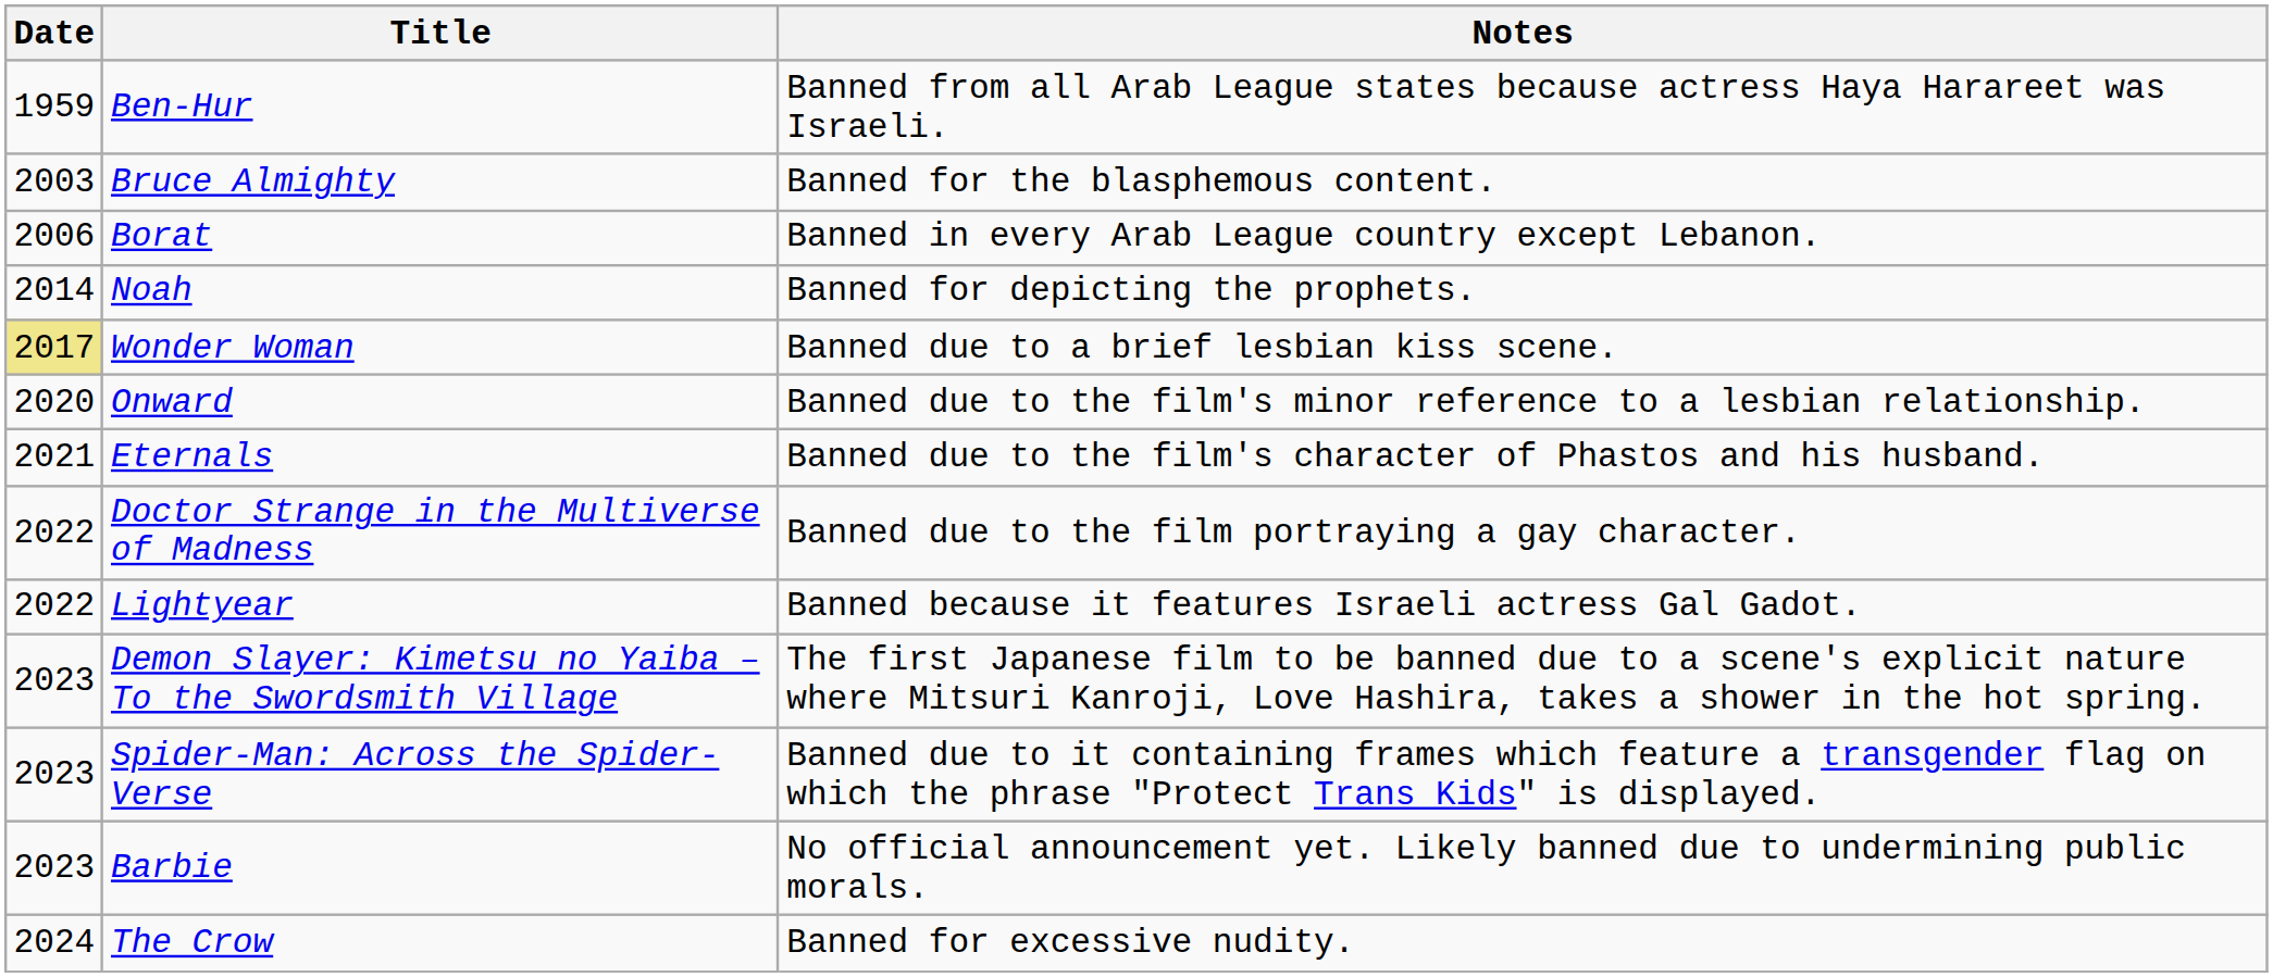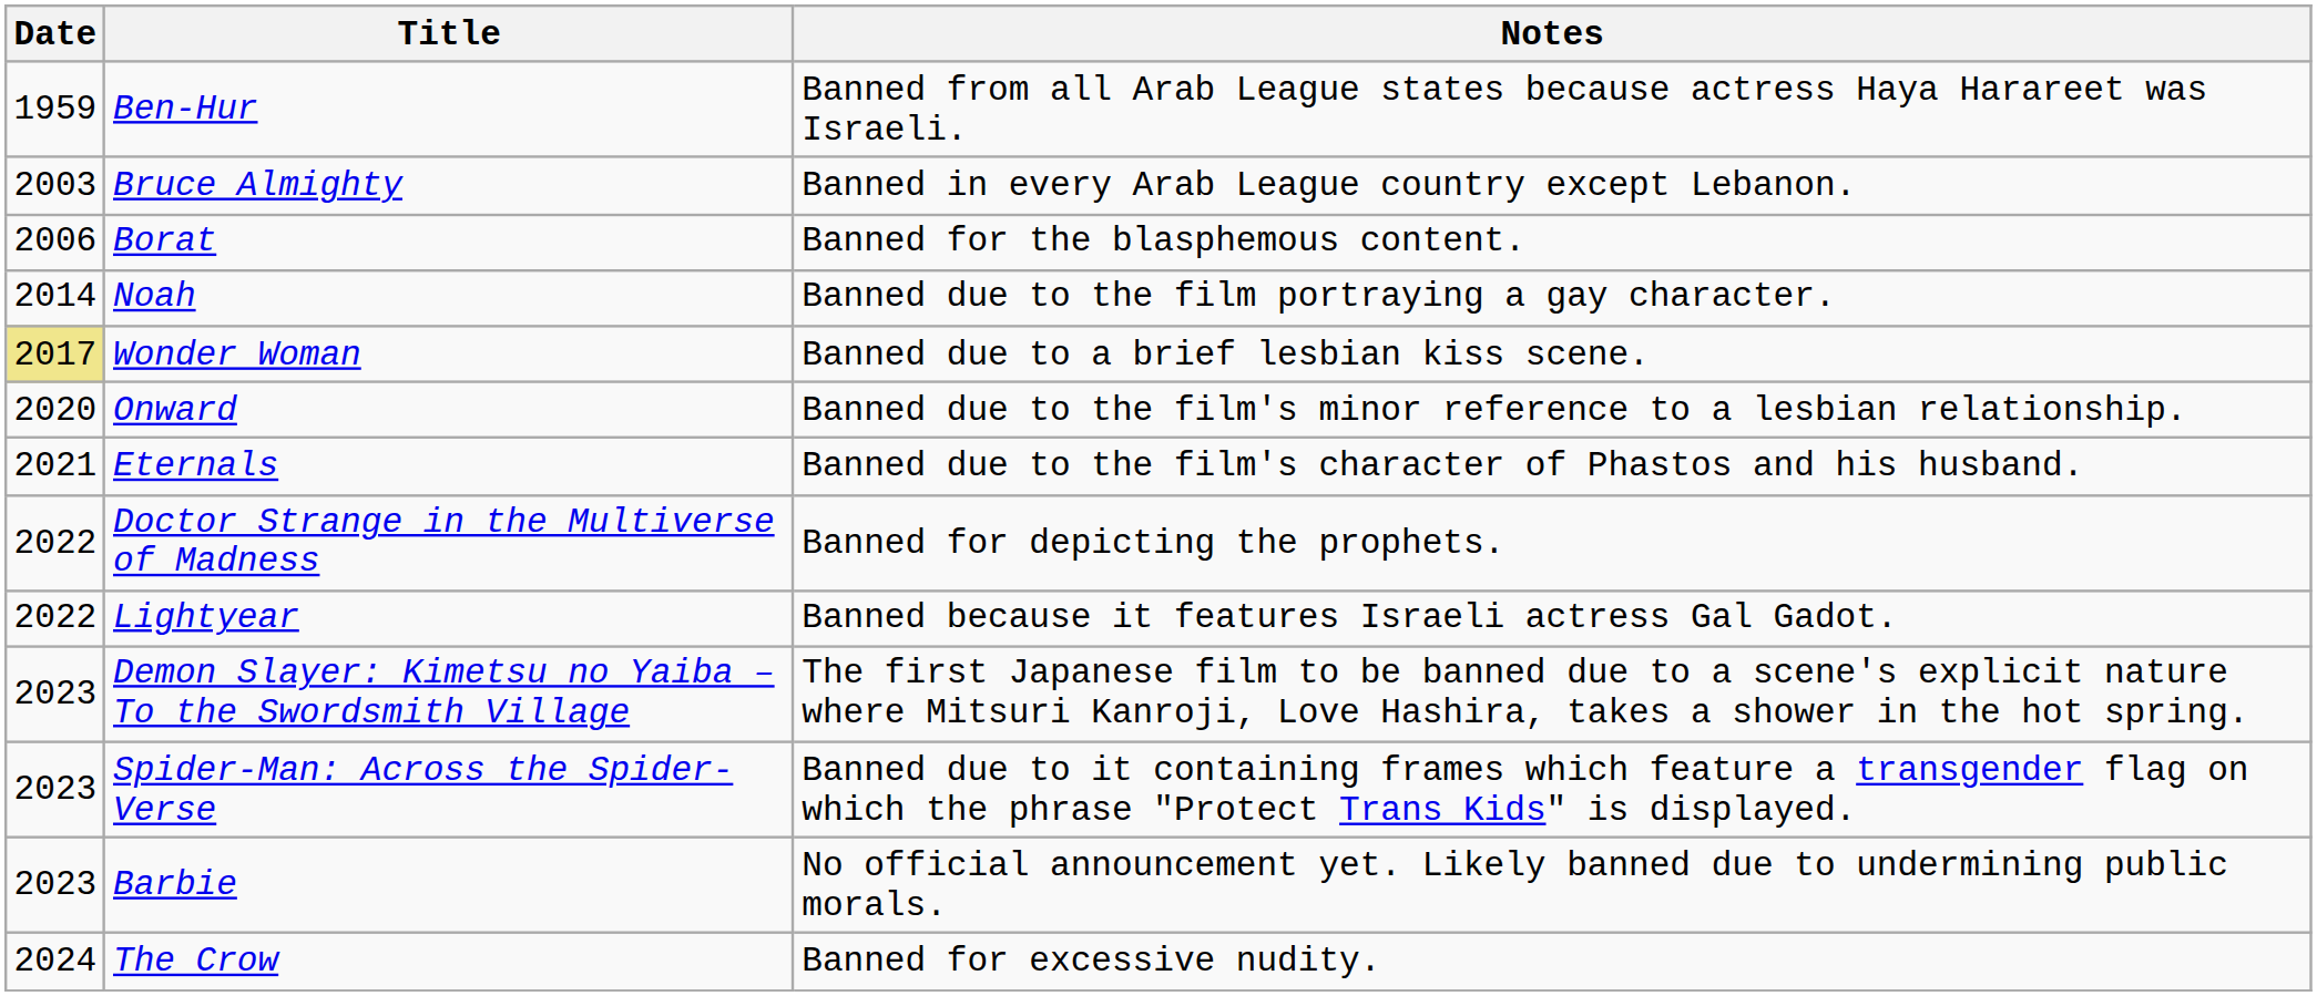Bruce Almighty | Notes: Banned for the blasphemous content. -> Banned in every Arab League country except Lebanon.
Borat | Notes: Banned in every Arab League country except Lebanon. -> Banned for the blasphemous content.
Noah | Notes: Banned for depicting the prophets. -> Banned due to the film portraying a gay character.
Doctor Strange in the Multiverse of Madness | Notes: Banned due to the film portraying a gay character. -> Banned for depicting the prophets.
